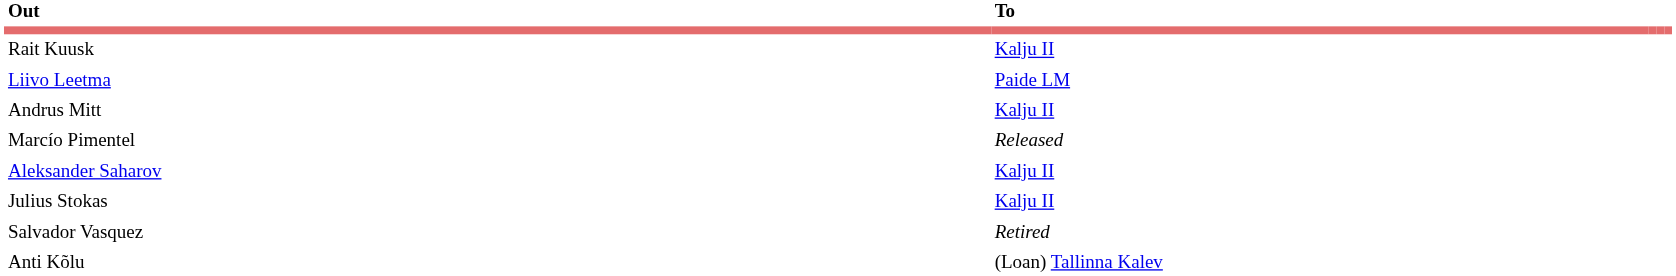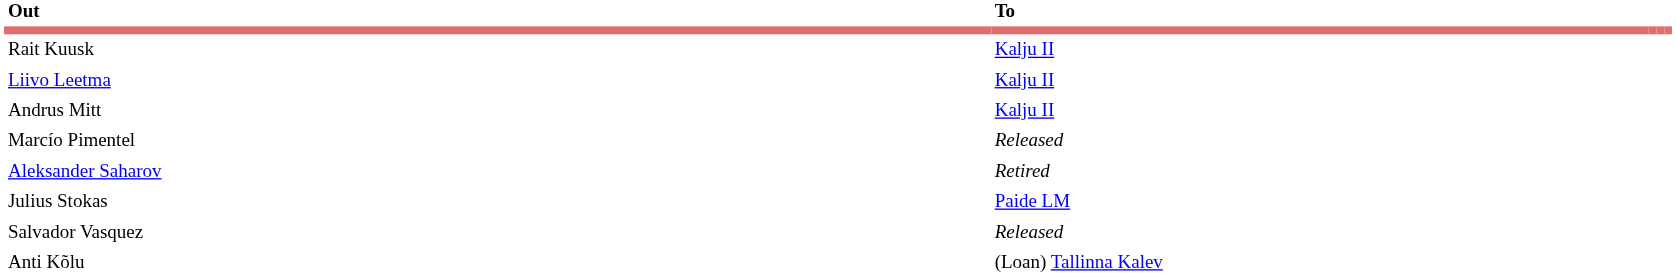Liivo Leetma | To: Paide LM -> Kalju II
Aleksander Saharov | To: Kalju II -> Retired
Julius Stokas | To: Kalju II -> Paide LM
Salvador Vasquez | To: Retired -> Released
